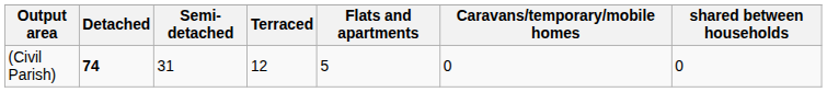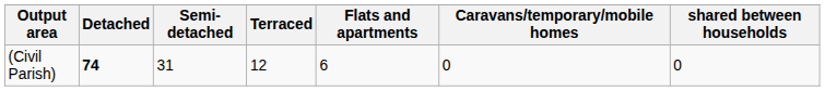(Civil Parish) | Flats and apartments: 5 -> 6
